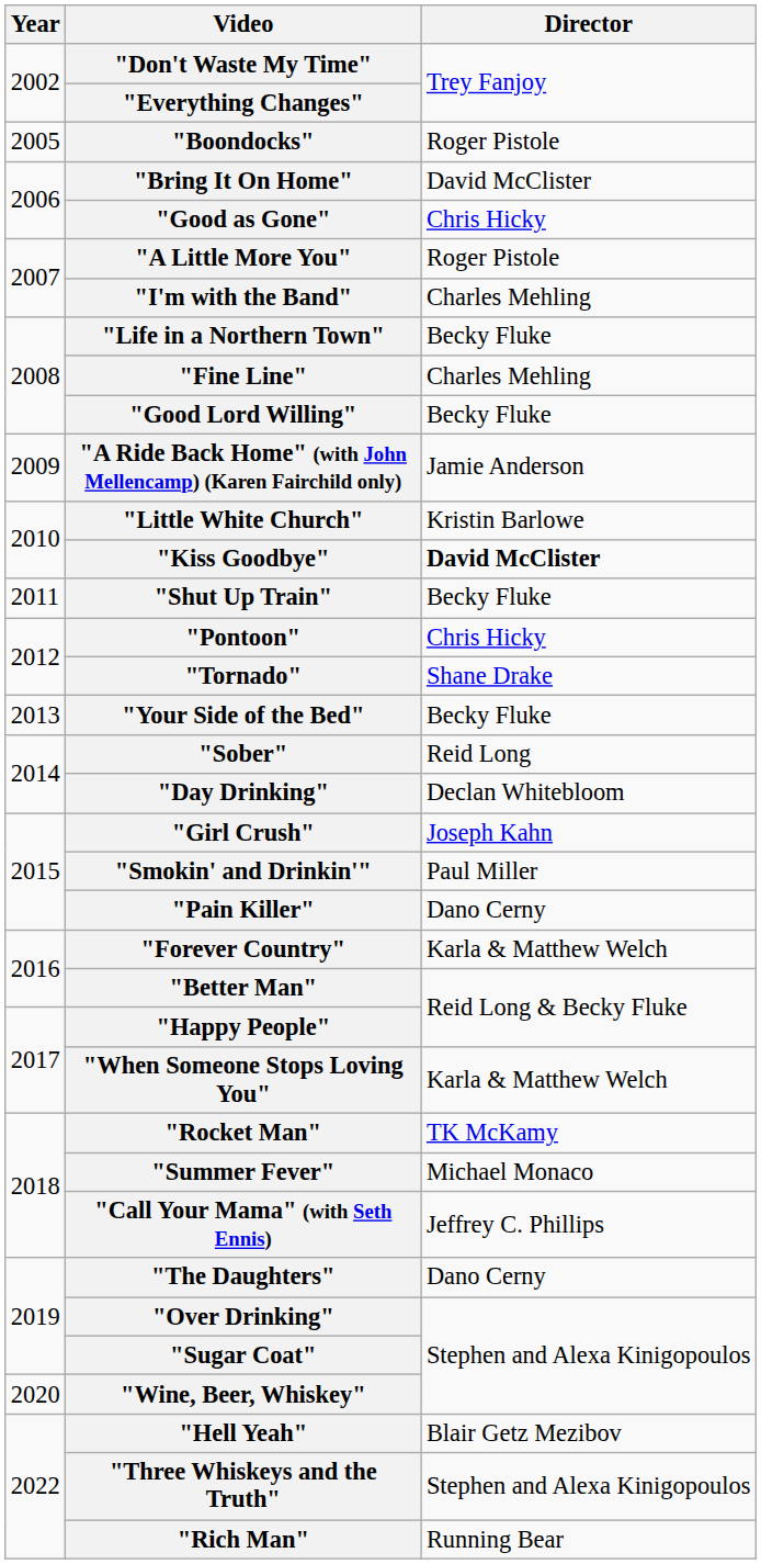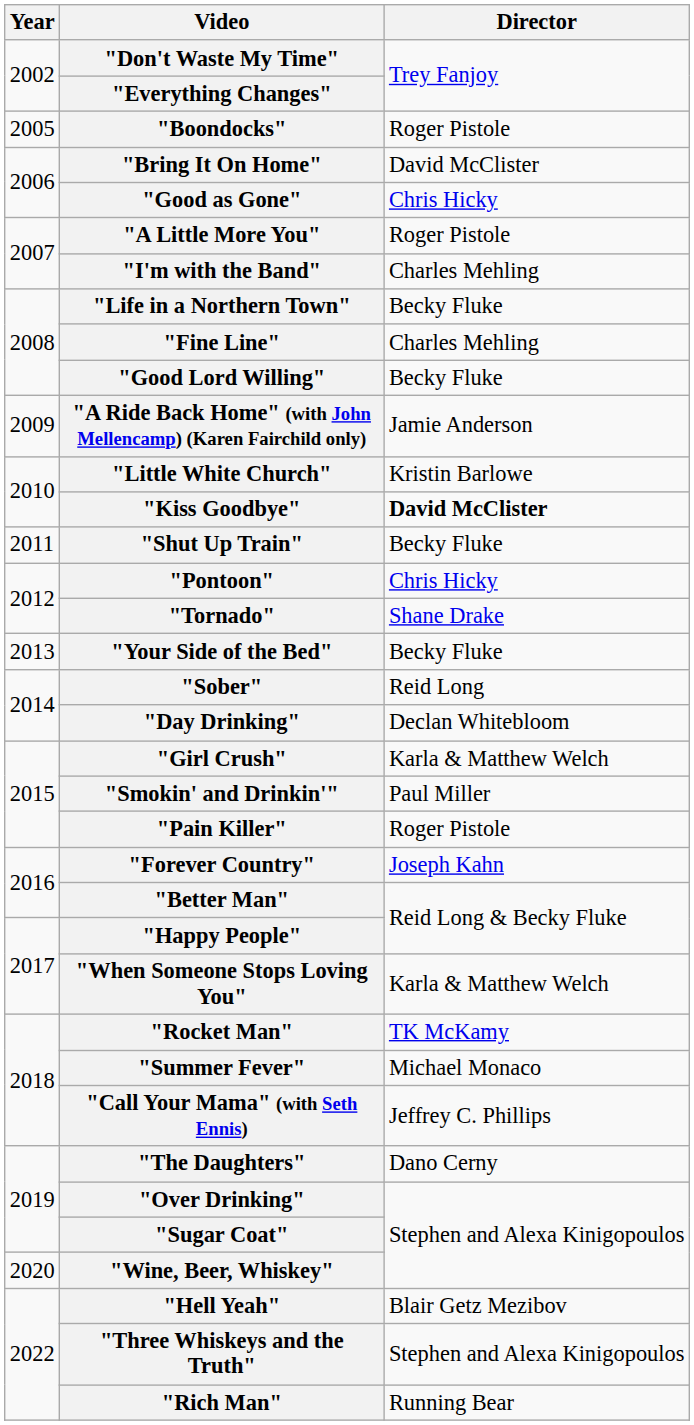"Girl Crush" | Director: Joseph Kahn -> Karla & Matthew Welch
"Pain Killer" | Director: Dano Cerny -> Roger Pistole
"Forever Country" | Director: Karla & Matthew Welch -> Joseph Kahn
